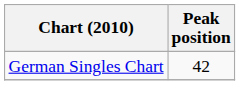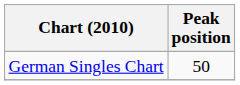German Singles Chart | Peak position: 42 -> 50
